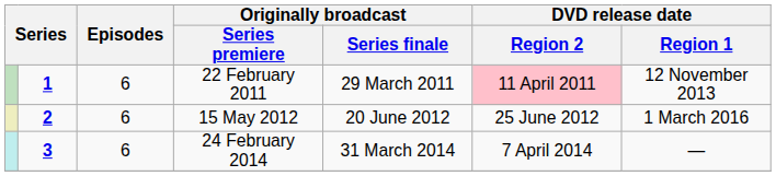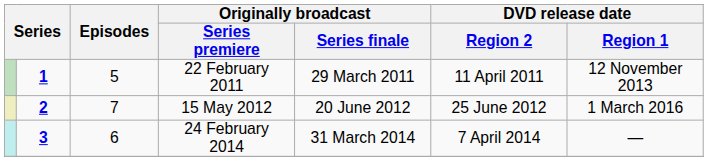22 February 2011 | Episodes: 6 -> 5
22 February 2011 | DVD release date / Region 2: pink background -> no background
15 May 2012 | Episodes: 6 -> 7
